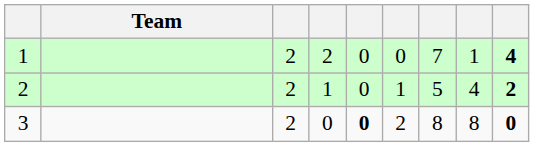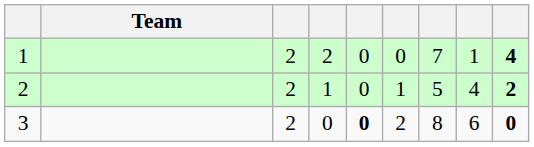3 | column 8: 8 -> 6
